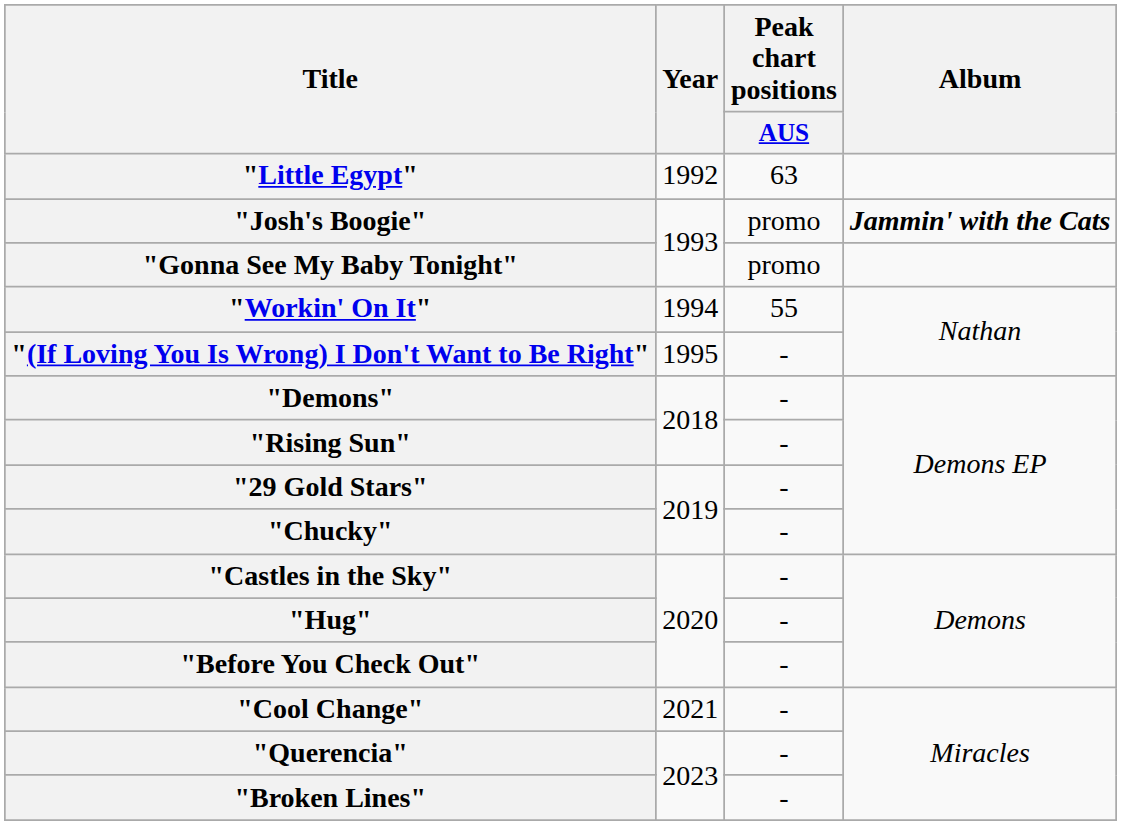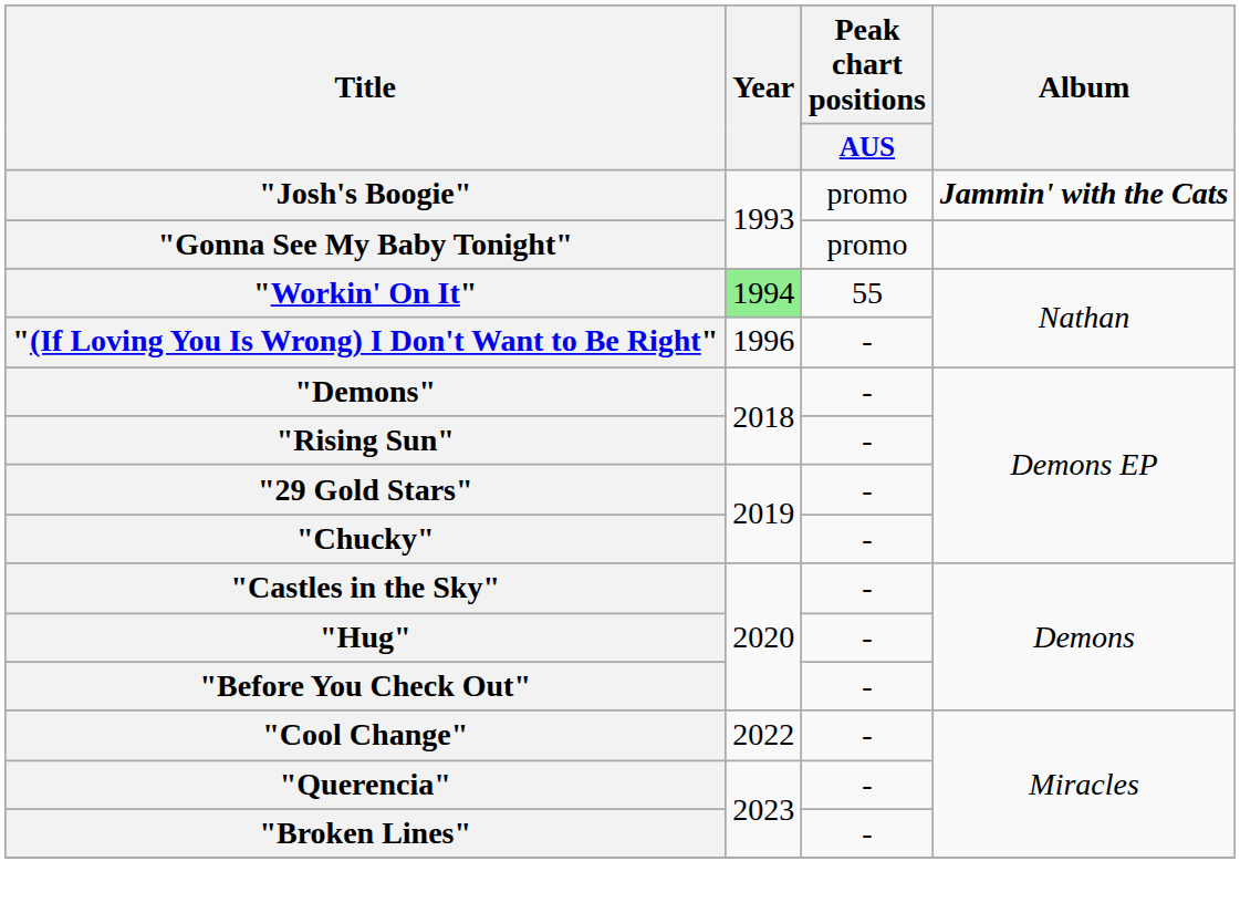- row: "Little Egypt" | 1992 | 63
"Workin' On It" | Year: no background -> lightgreen background
"(If Loving You Is Wrong) I Don't Want to Be Right" | Year: 1995 -> 1996
"Cool Change" | Year: 2021 -> 2022
